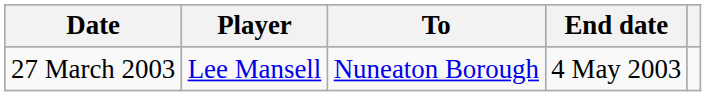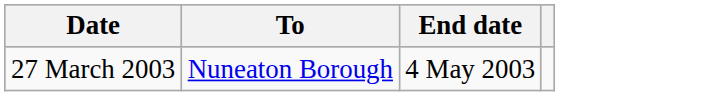- column: Player | Lee Mansell
